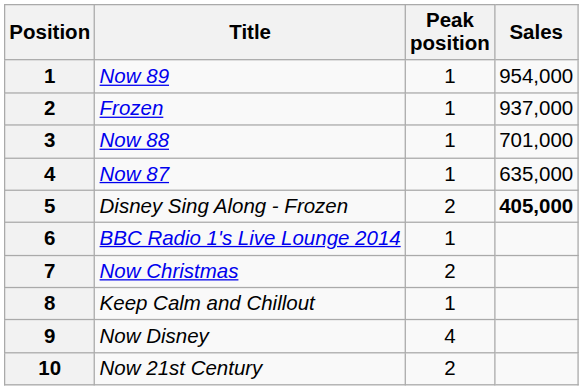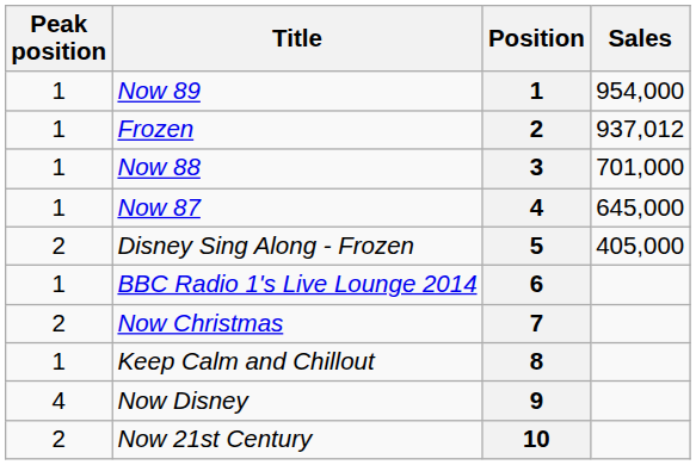columns swapped: Position <-> Peak position
Frozen | Sales: 937,000 -> 937,012
Now 87 | Sales: 635,000 -> 645,000
Disney Sing Along - Frozen | Sales: bold -> normal
